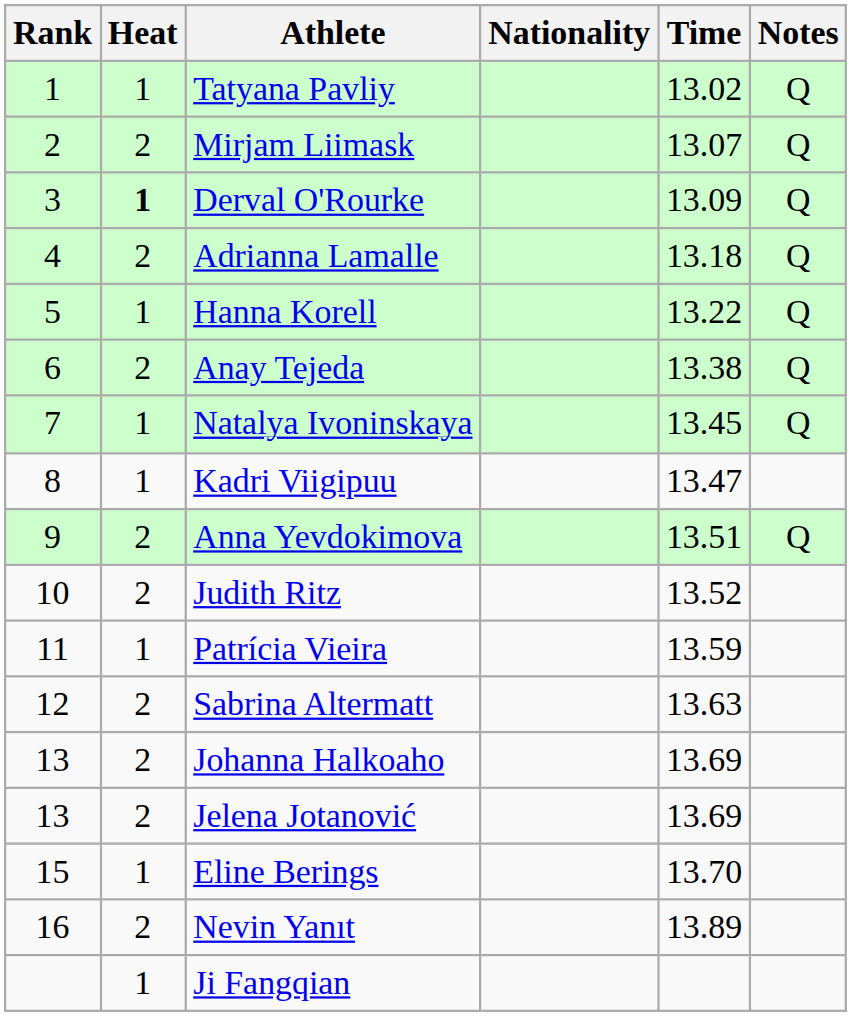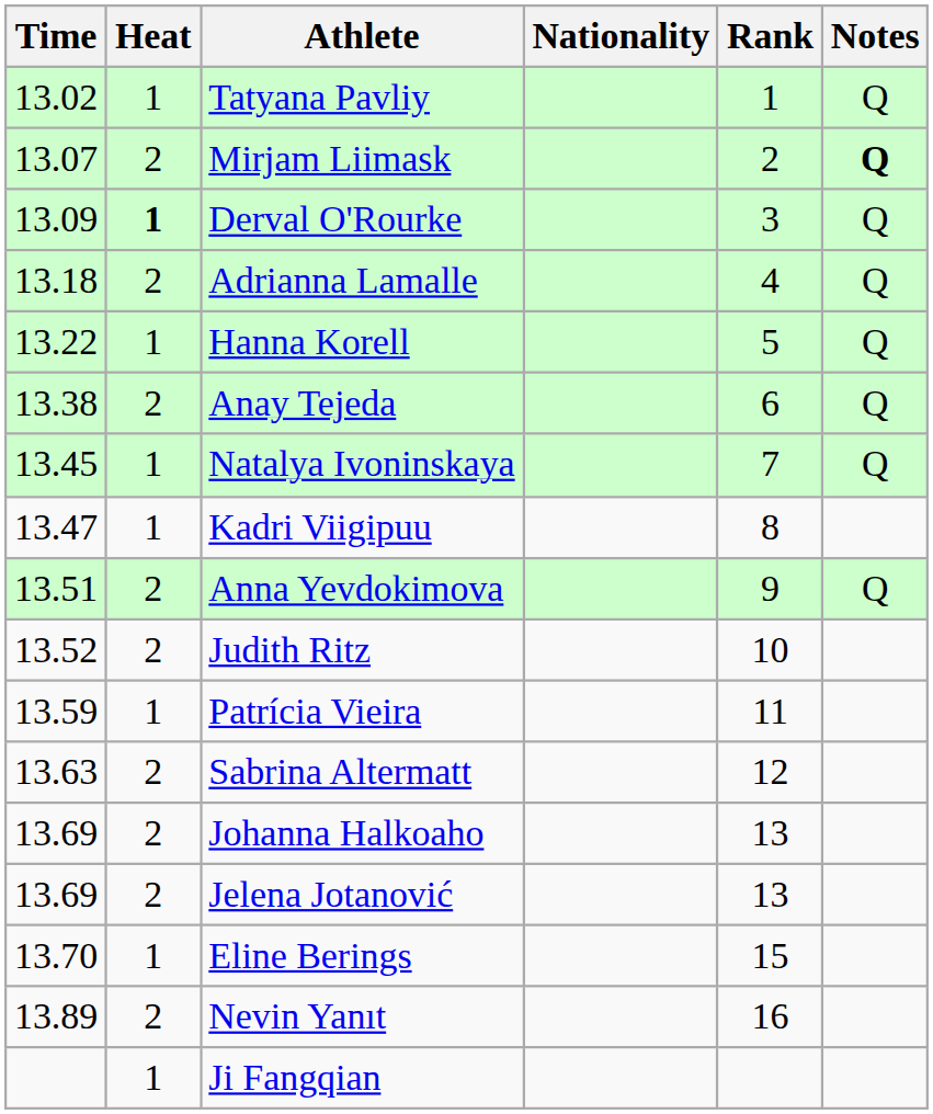columns swapped: Rank <-> Time
Mirjam Liimask | Notes: normal -> bold
